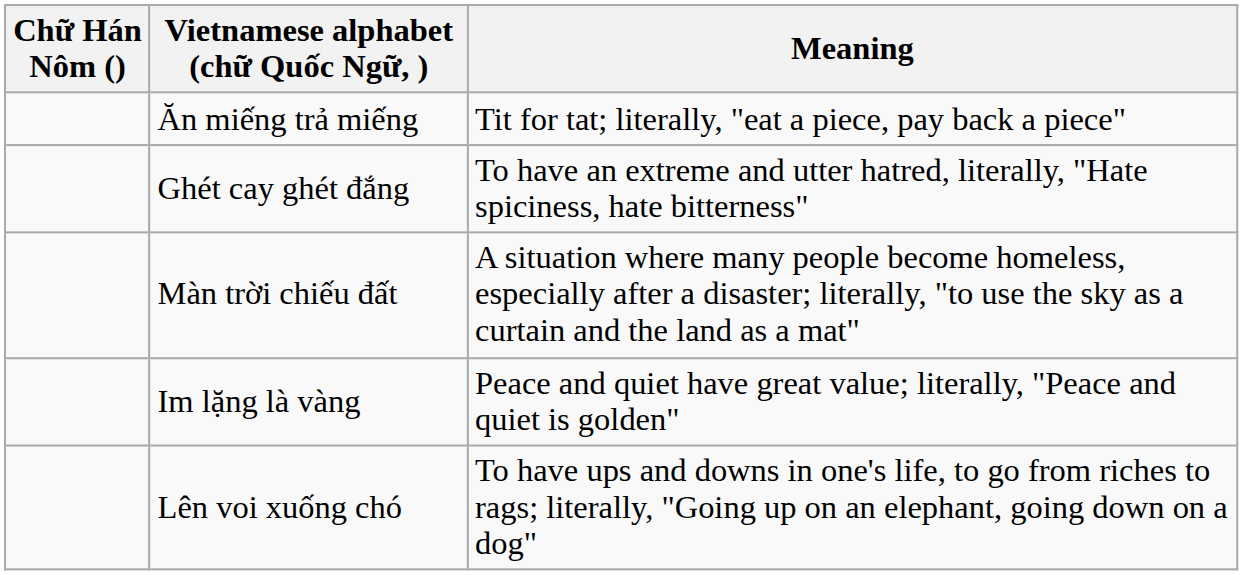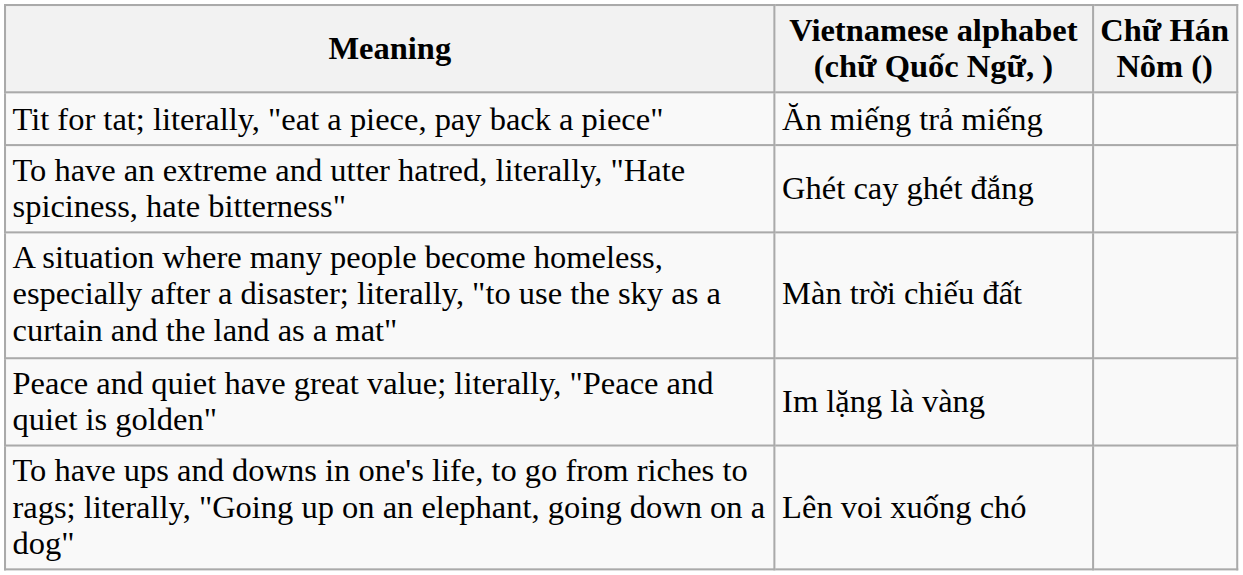columns swapped: Chữ Hán Nôm () <-> Meaning
